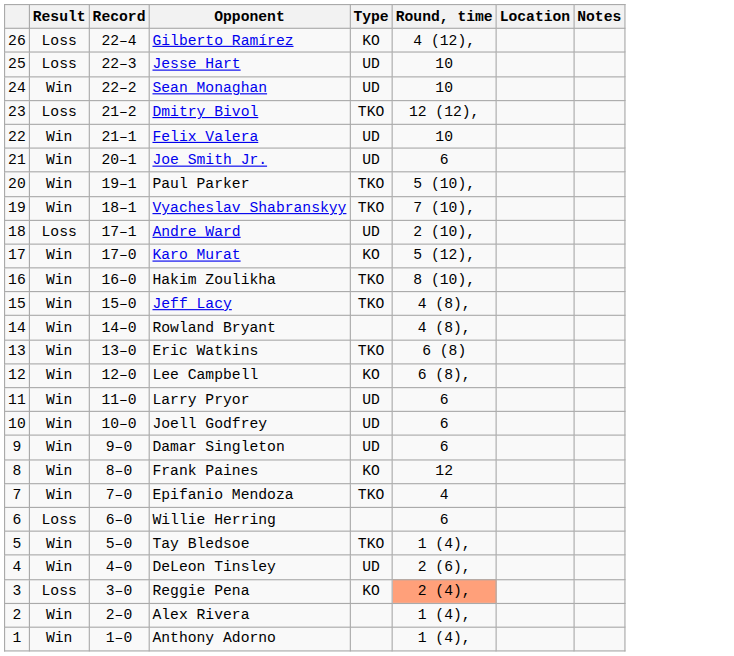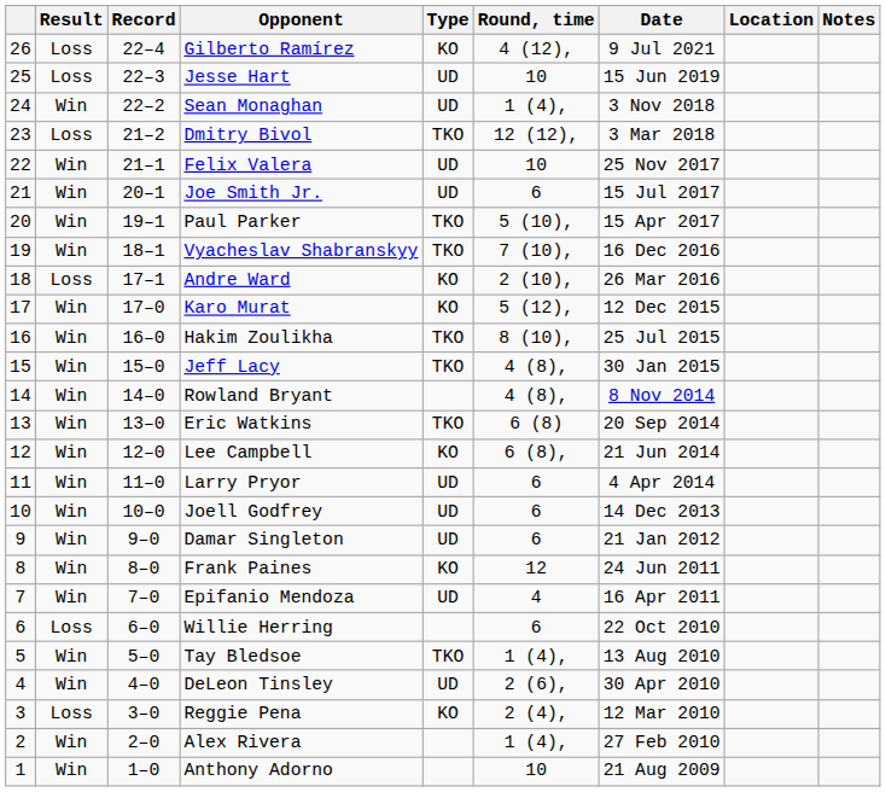+ column: Date | 9 Jul 2021 | 15 Jun 2019 | 3 Nov 2018 | 3 Mar 2018 | 25 Nov 2017 | 15 Jul 2017 | 15 Apr 2017 | 16 Dec 2016 | 26 Mar 2016 | 12 Dec 2015 | 25 Jul 2015 | 30 Jan 2015 | 8 Nov 2014 | 20 Sep 2014 | 21 Jun 2014 | 4 Apr 2014 | 14 Dec 2013 | 21 Jan 2012 | 24 Jun 2011 | 16 Apr 2011 | 22 Oct 2010 | 13 Aug 2010 | 30 Apr 2010 | 12 Mar 2010 | 27 Feb 2010 | 21 Aug 2009
Sean Monaghan | Round, time: 10 -> 1 (4),
Andre Ward | Type: UD -> KO
Epifanio Mendoza | Type: TKO -> UD
Reggie Pena | Round, time: lightsalmon background -> no background
Anthony Adorno | Round, time: 1 (4), -> 10
